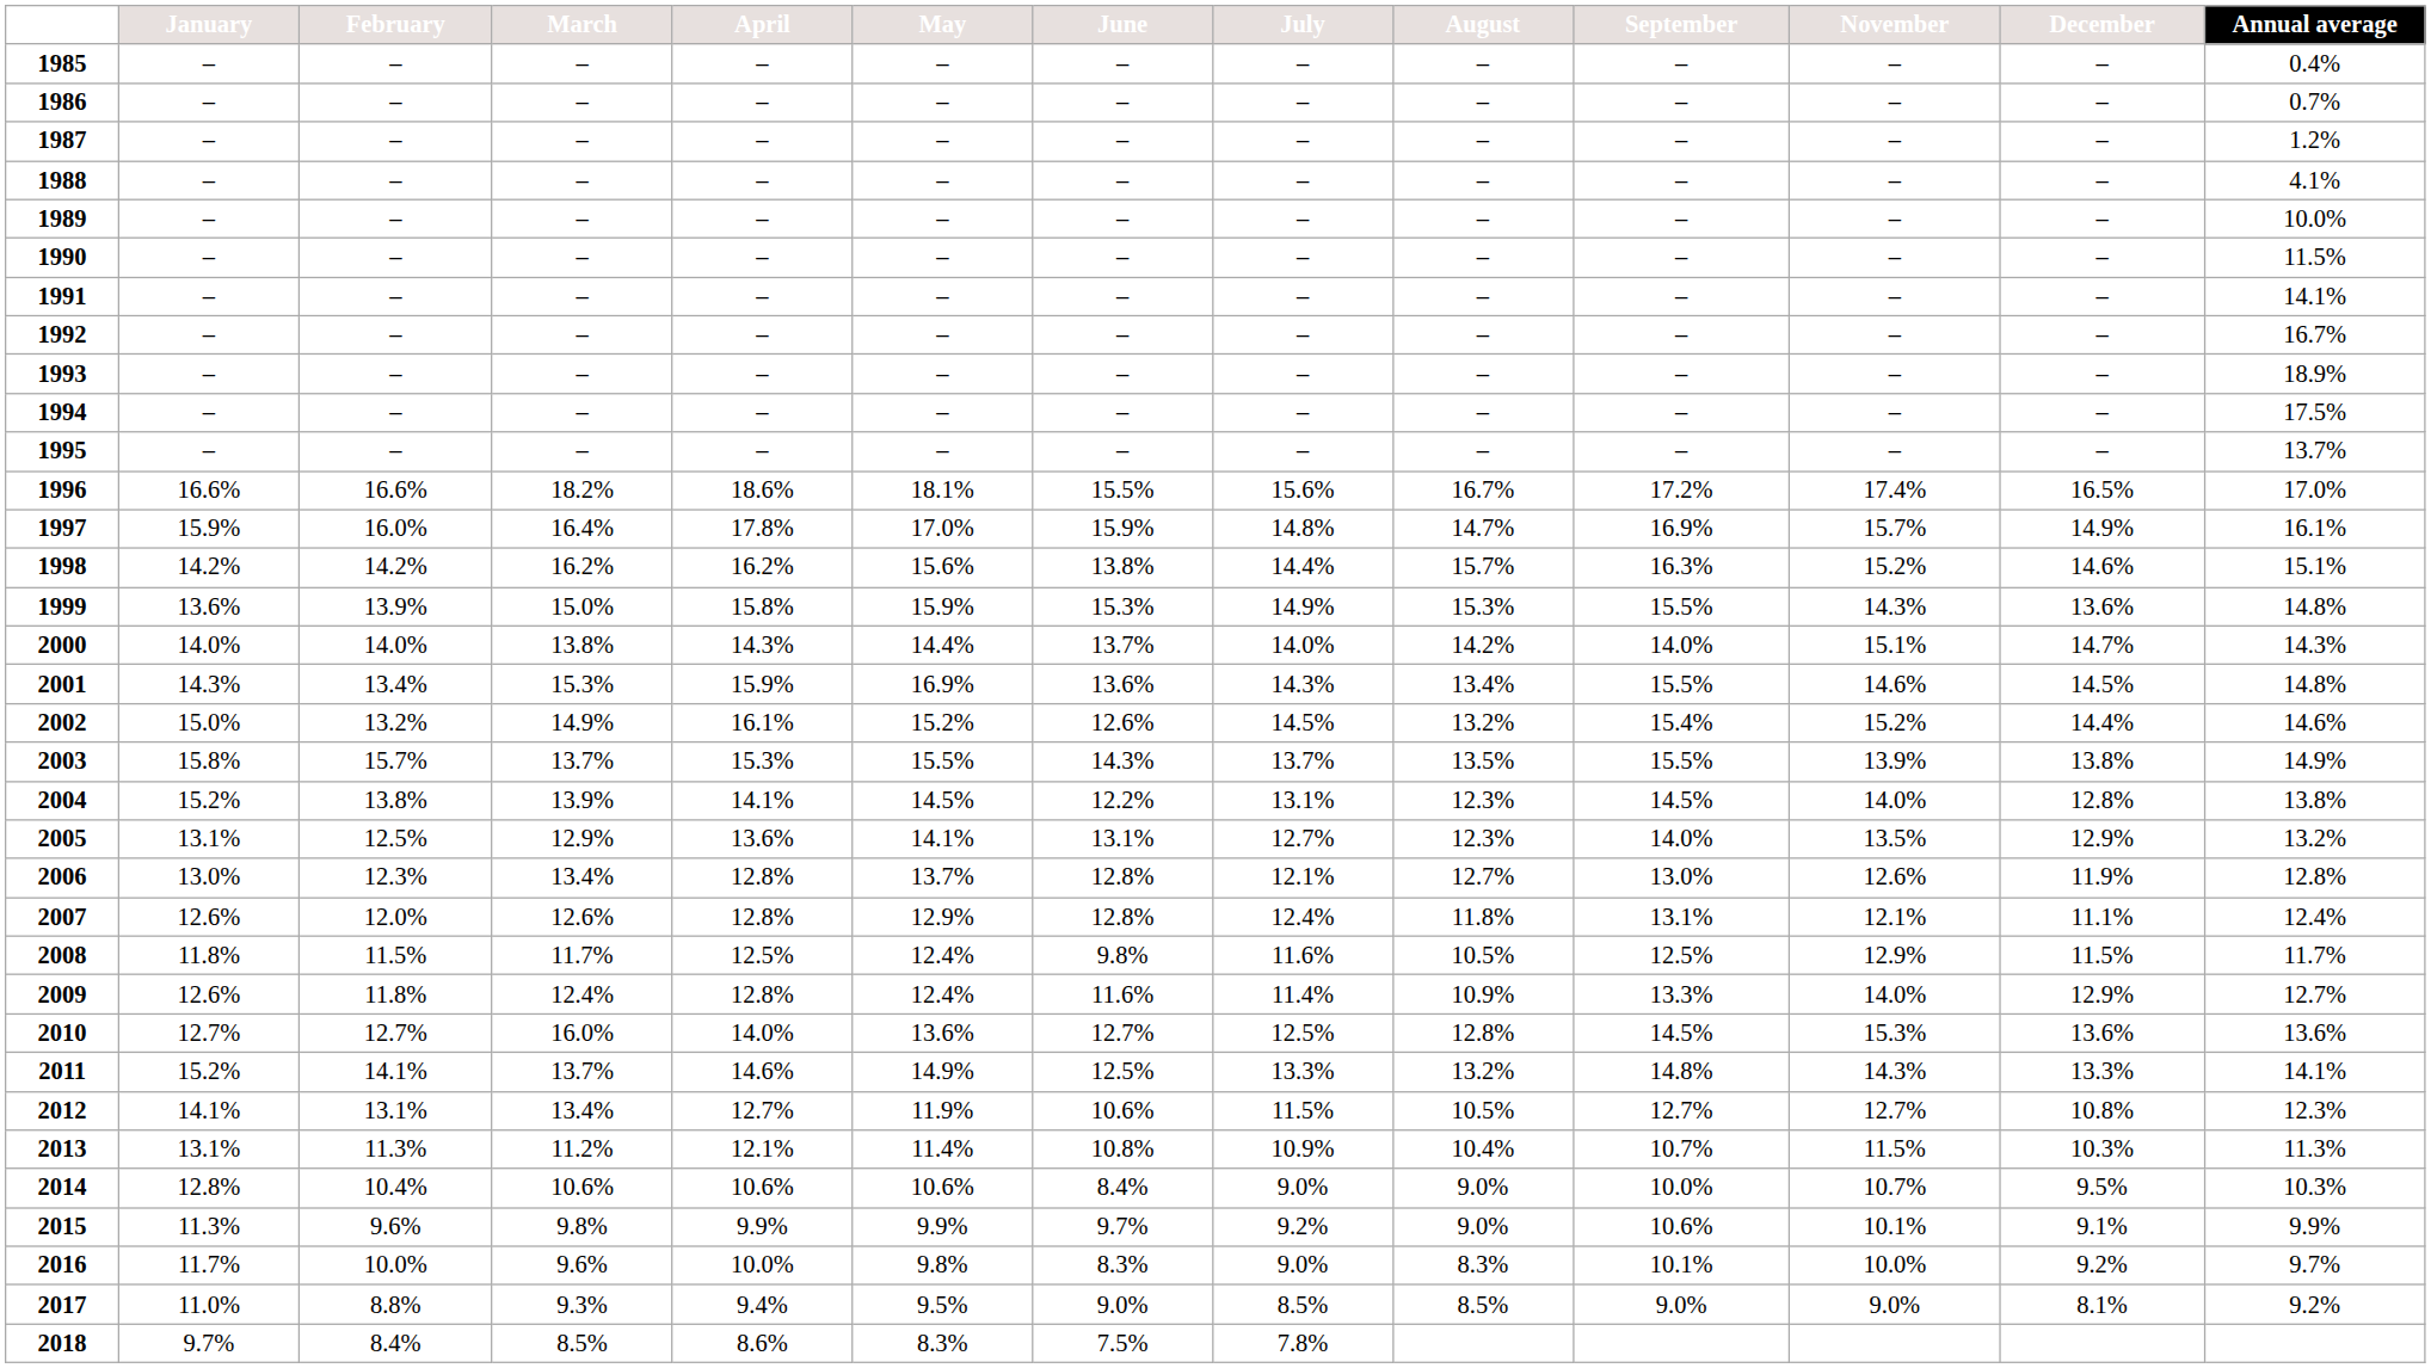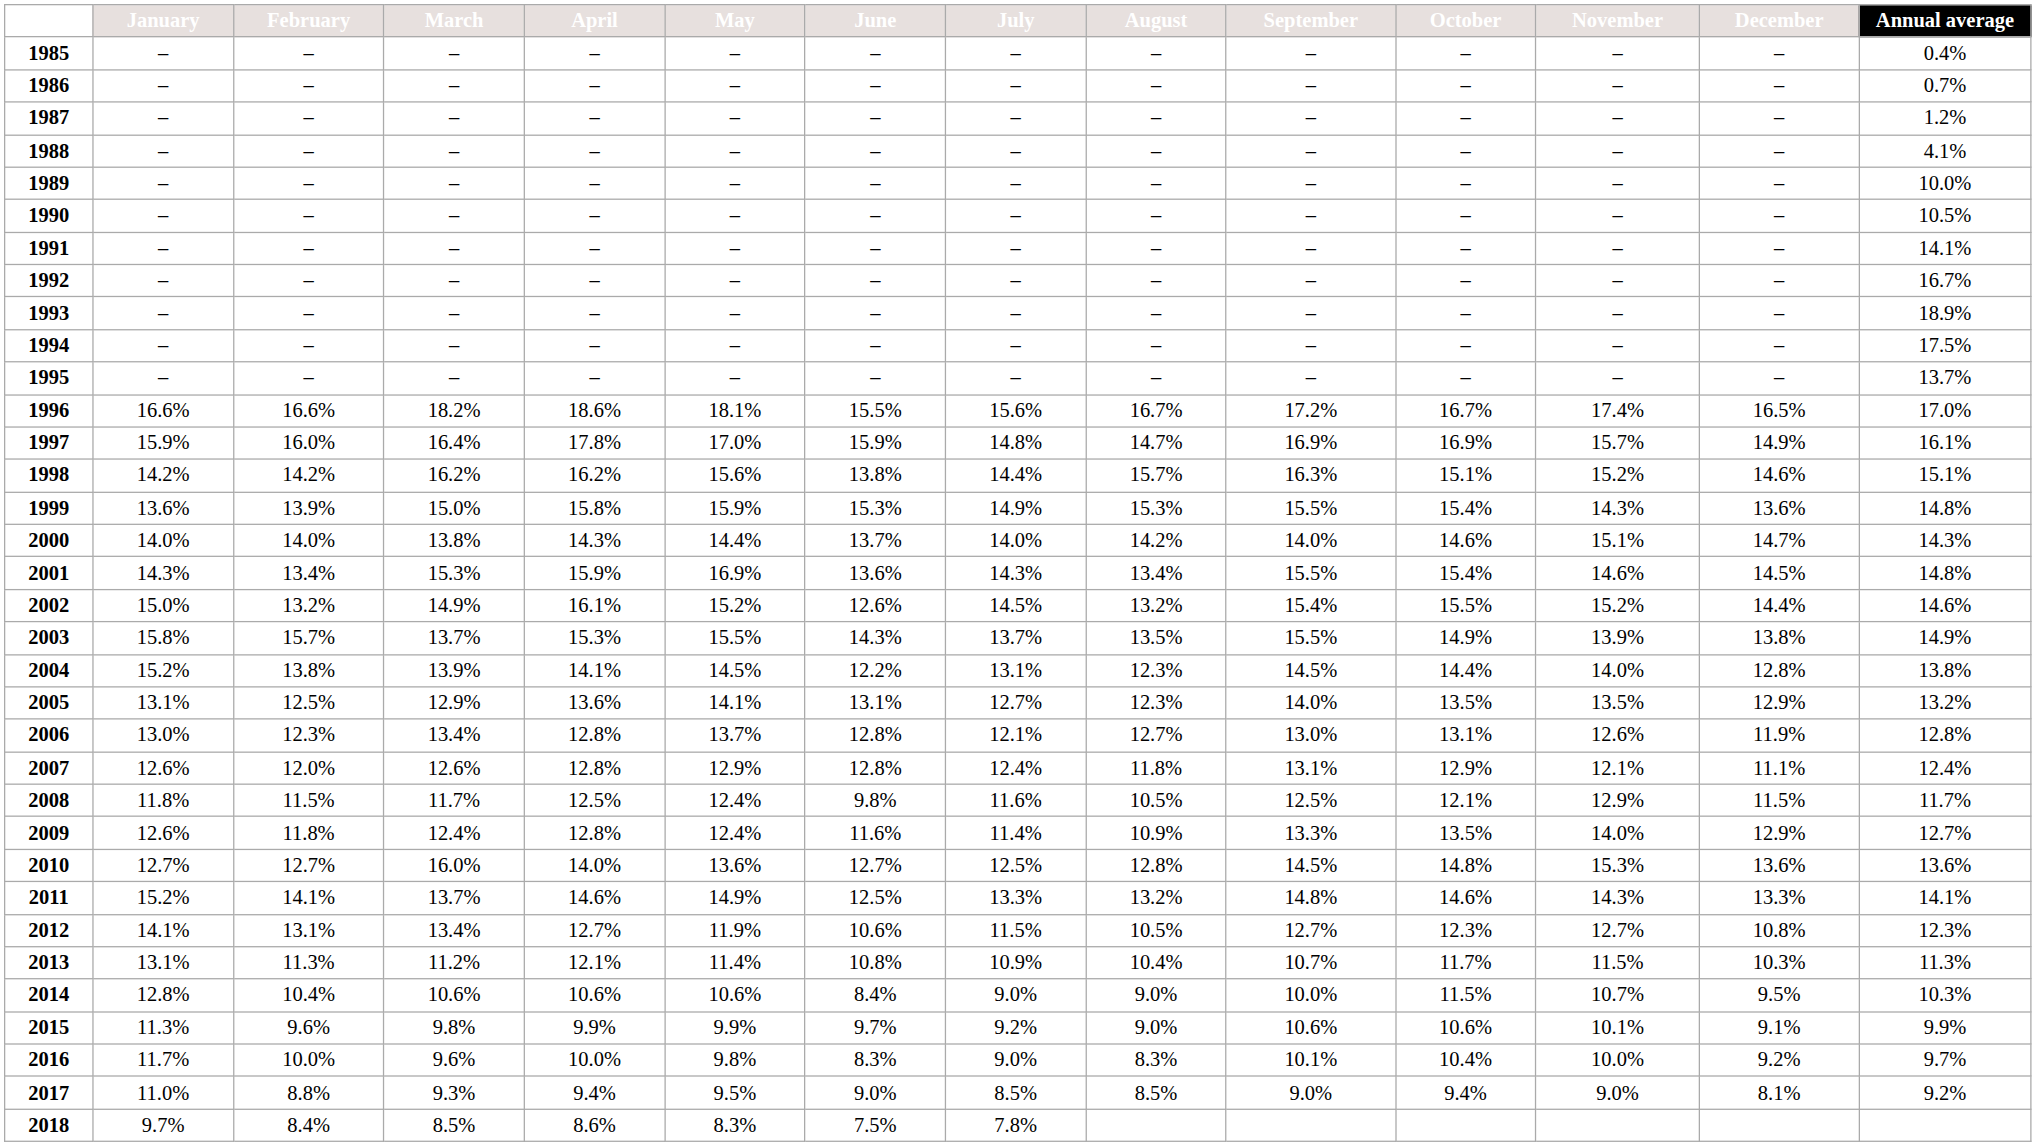+ column: October | – | – | – | – | – | – | – | – | – | – | – | 16.7% | 16.9% | 15.1% | 15.4% | 14.6% | 15.4% | 15.5% | 14.9% | 14.4% | 13.5% | 13.1% | 12.9% | 12.1% | 13.5% | 14.8% | 14.6% | 12.3% | 11.7% | 11.5% | 10.6% | 10.4% | 9.4%
1990 | Annual average: 11.5% -> 10.5%
